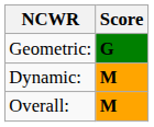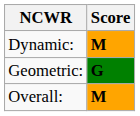rows swapped: Geometric: <-> Dynamic:
